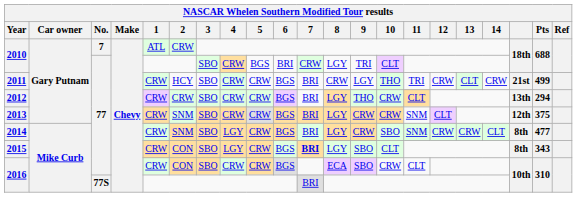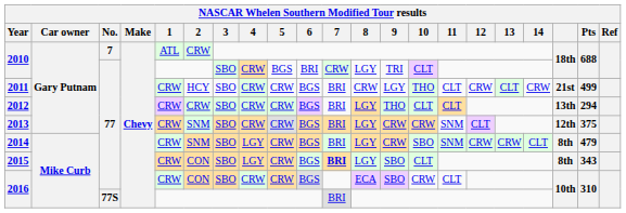2011 | 11: TRI -> CLT
2012 | 10: CRW -> CLT
2014 | Pts: 477 -> 479
